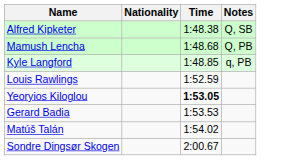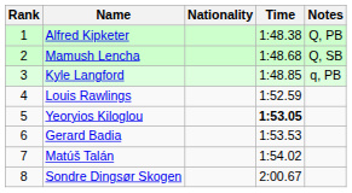+ column: Rank | 1 | 2 | 3 | 4 | 5 | 6 | 7 | 8
Alfred Kipketer | Notes: Q, SB -> Q, PB
Mamush Lencha | Notes: Q, PB -> Q, SB
